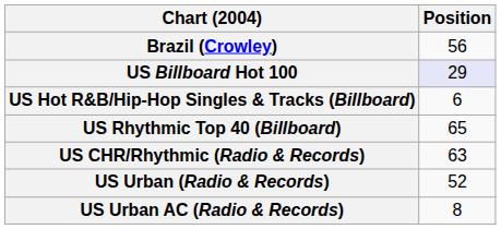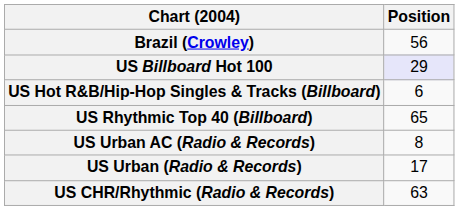rows swapped: US CHR/Rhythmic (Radio & Records) <-> US Urban AC (Radio & Records)
US Urban (Radio & Records) | Position: 52 -> 17
